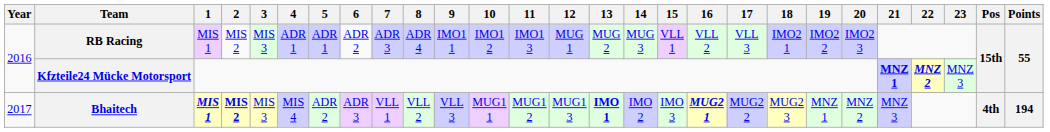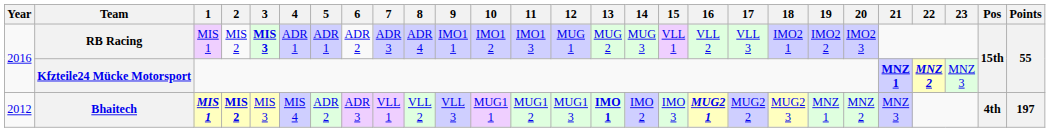RB Racing | 3: normal -> bold
Bhaitech | Year: 2017 -> 2012
Bhaitech | Points: 194 -> 197
